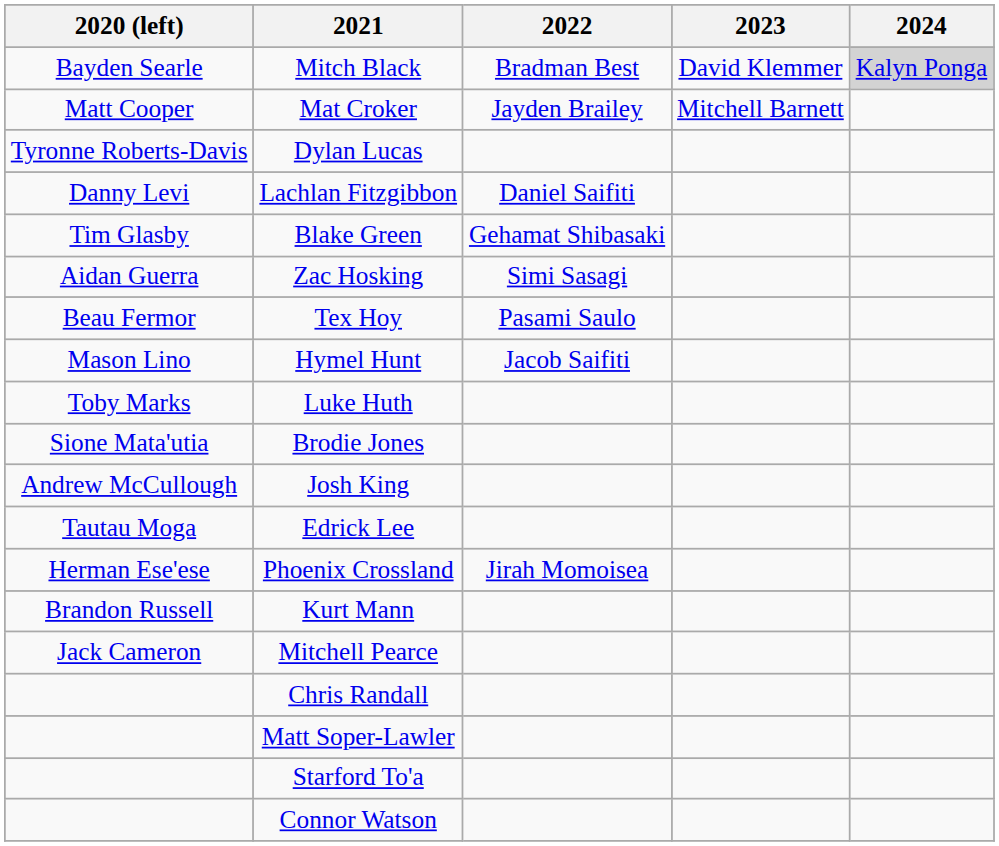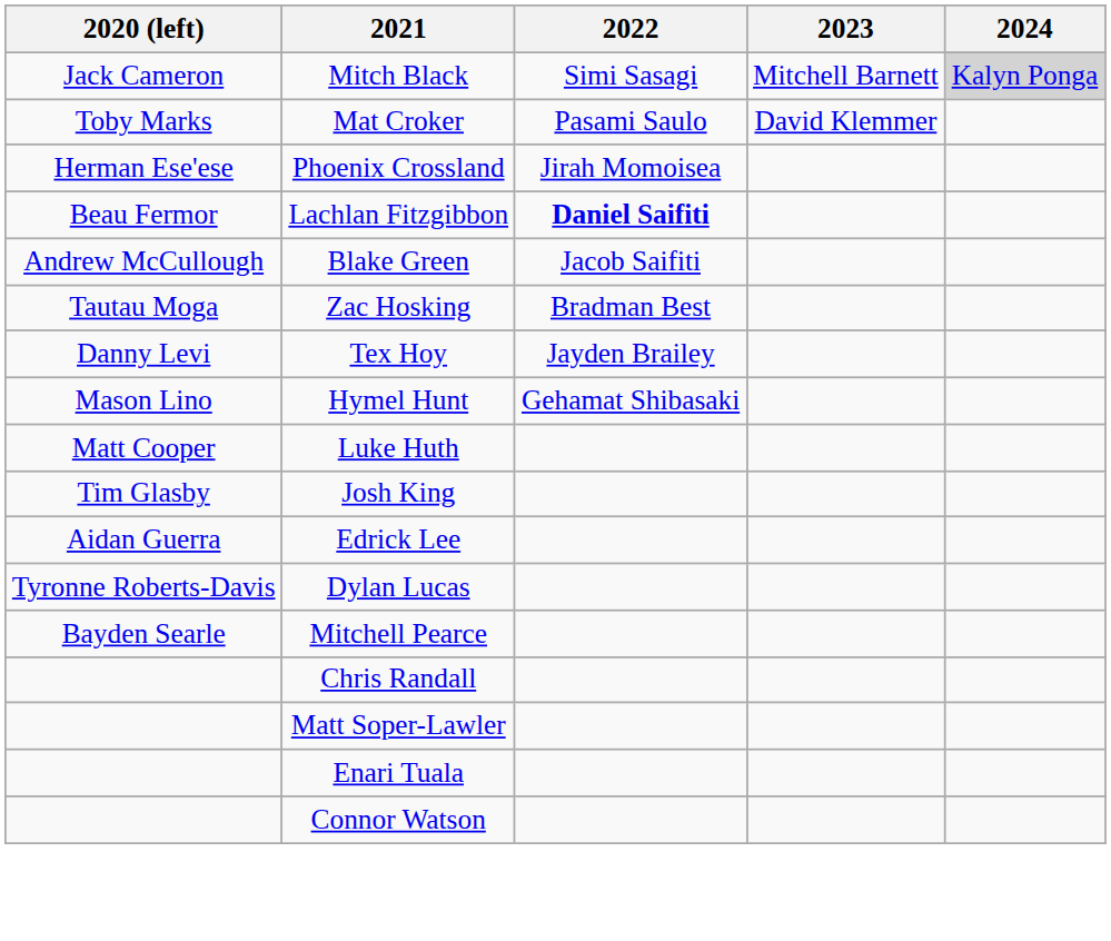Mitch Black | 2020 (left): Bayden Searle -> Jack Cameron
Mitch Black | 2022: Bradman Best -> Simi Sasagi
Mitch Black | 2023: David Klemmer -> Mitchell Barnett
Mat Croker | 2020 (left): Matt Cooper -> Toby Marks
Mat Croker | 2022: Jayden Brailey -> Pasami Saulo
Mat Croker | 2023: Mitchell Barnett -> David Klemmer
rows swapped: Phoenix Crossland <-> Dylan Lucas
Lachlan Fitzgibbon | 2020 (left): Danny Levi -> Beau Fermor
Lachlan Fitzgibbon | 2022: normal -> bold
Blake Green | 2020 (left): Tim Glasby -> Andrew McCullough
Blake Green | 2022: Gehamat Shibasaki -> Jacob Saifiti
Zac Hosking | 2020 (left): Aidan Guerra -> Tautau Moga
Zac Hosking | 2022: Simi Sasagi -> Bradman Best
Tex Hoy | 2020 (left): Beau Fermor -> Danny Levi
Tex Hoy | 2022: Pasami Saulo -> Jayden Brailey
Hymel Hunt | 2022: Jacob Saifiti -> Gehamat Shibasaki
Luke Huth | 2020 (left): Toby Marks -> Matt Cooper
- row: Sione Mata'utia | Brodie Jones
Josh King | 2020 (left): Andrew McCullough -> Tim Glasby
Edrick Lee | 2020 (left): Tautau Moga -> Aidan Guerra
- row: Brandon Russell | Kurt Mann
Mitchell Pearce | 2020 (left): Jack Cameron -> Bayden Searle
- row: Starford To'a
+ row: Enari Tuala
